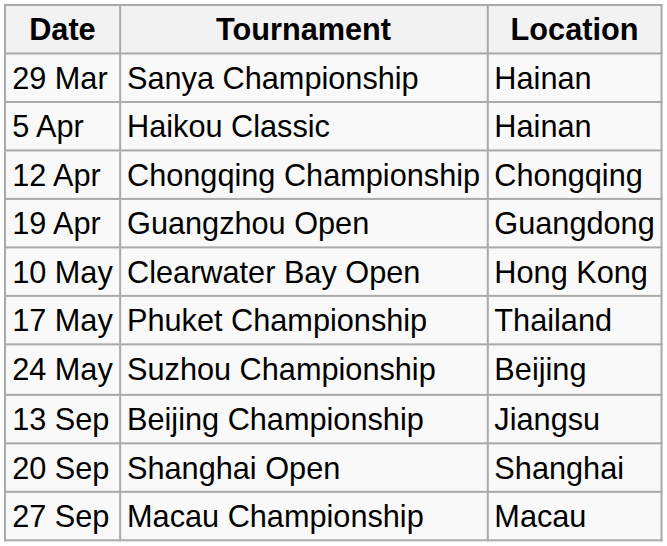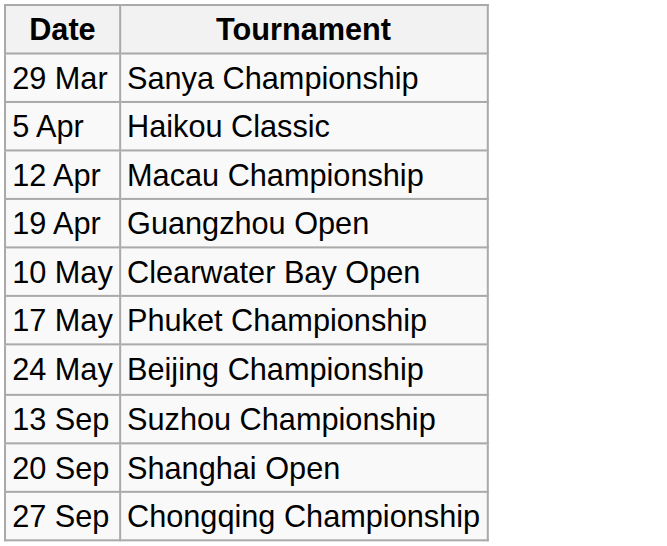- column: Location | Hainan | Hainan | Chongqing | Guangdong | Hong Kong | Thailand | Beijing | Jiangsu | Shanghai | Macau
12 Apr | Tournament: Chongqing Championship -> Macau Championship
24 May | Tournament: Suzhou Championship -> Beijing Championship
13 Sep | Tournament: Beijing Championship -> Suzhou Championship
27 Sep | Tournament: Macau Championship -> Chongqing Championship
